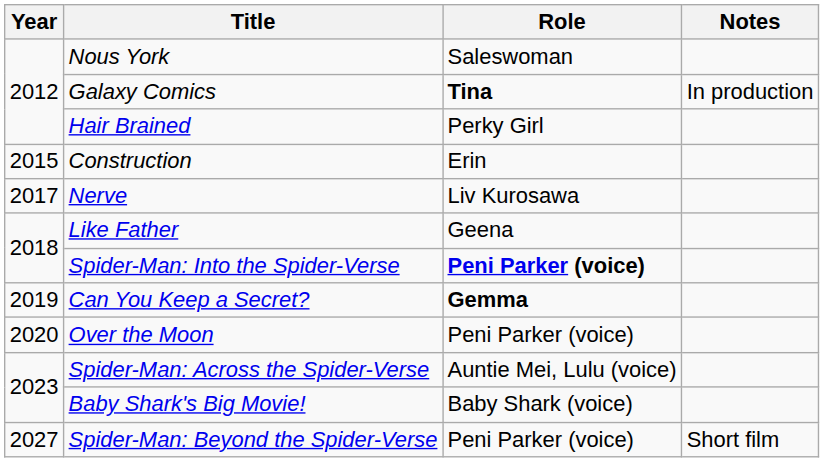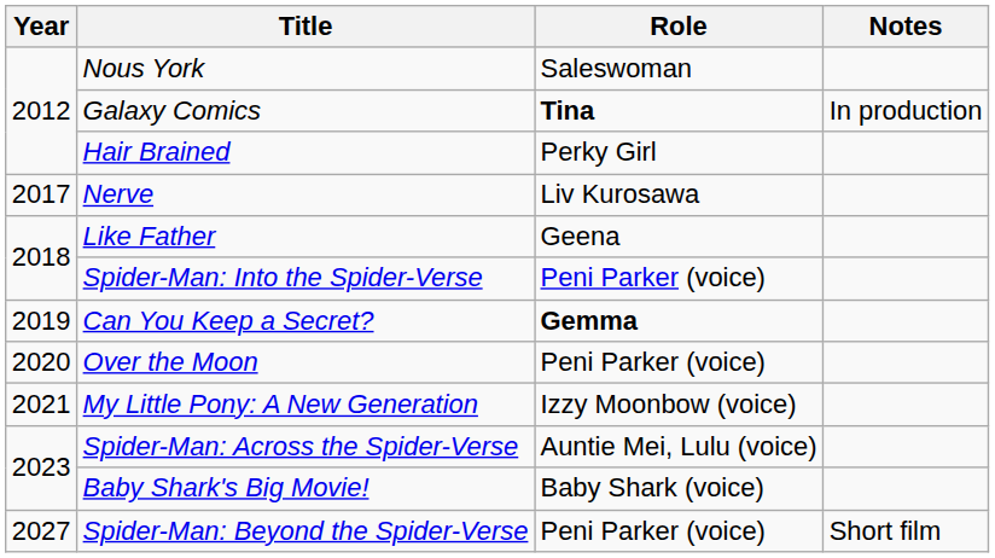- row: 2015 | Construction | Erin
Spider-Man: Into the Spider-Verse | Role: bold -> normal
+ row: 2021 | My Little Pony: A New Generation | Izzy Moonbow (voice)
